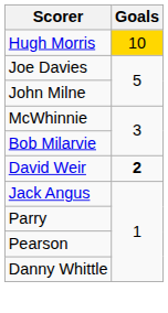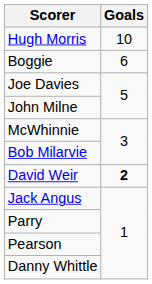Hugh Morris | Goals: gold background -> no background
+ row: Boggie | 6
